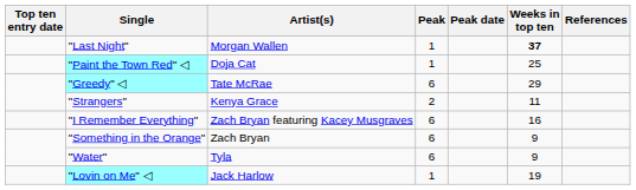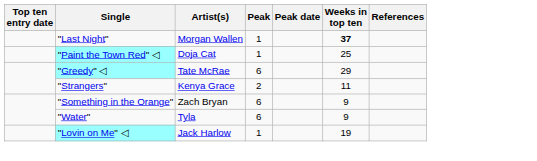- row: "I Remember Everything" | Zach Bryan featuring Kacey Musgraves | 6 | 16
